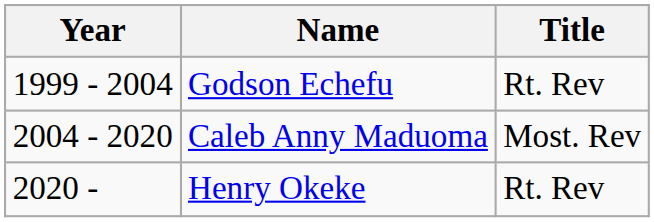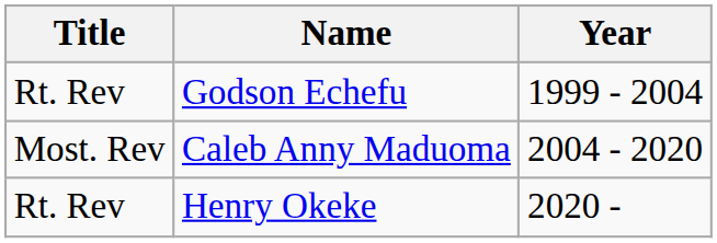columns swapped: Title <-> Year
